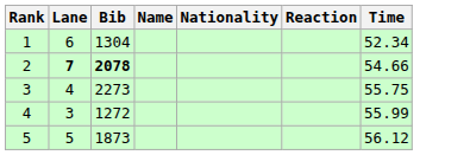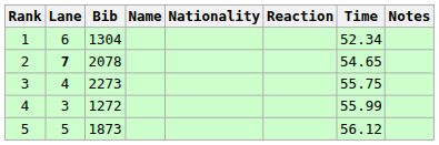+ column: Notes
2 | Bib: bold -> normal
2 | Time: 54.66 -> 54.65
